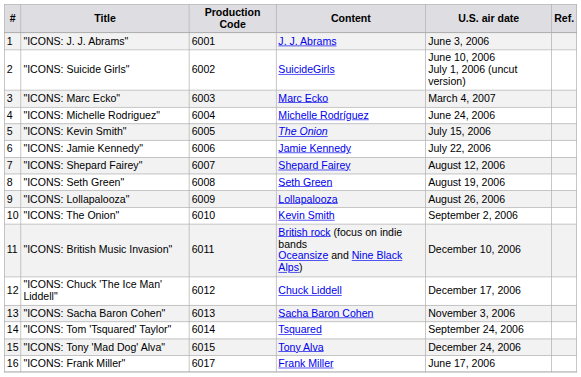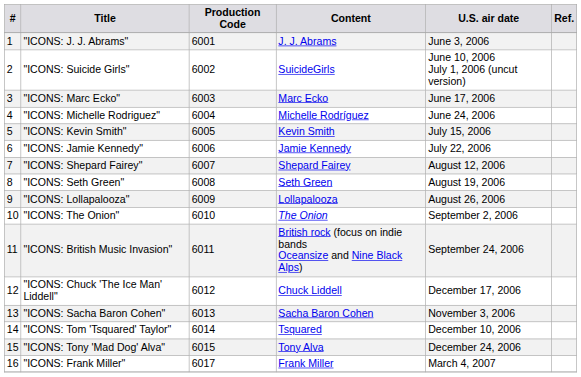"ICONS: Marc Ecko" | U.S. air date: March 4, 2007 -> June 17, 2006
"ICONS: Kevin Smith" | Content: The Onion -> Kevin Smith
"ICONS: The Onion" | Content: Kevin Smith -> The Onion
"ICONS: British Music Invasion" | U.S. air date: December 10, 2006 -> September 24, 2006
"ICONS: Tom 'Tsquared' Taylor" | U.S. air date: September 24, 2006 -> December 10, 2006
"ICONS: Frank Miller" | U.S. air date: June 17, 2006 -> March 4, 2007
